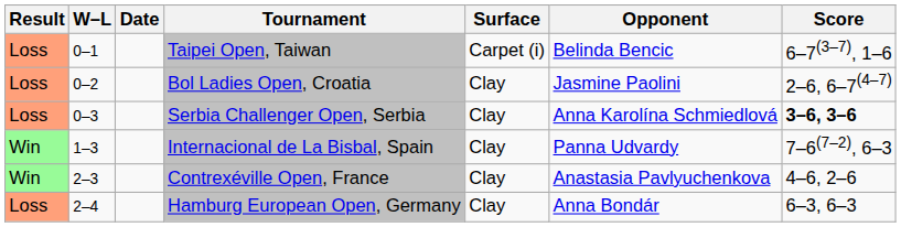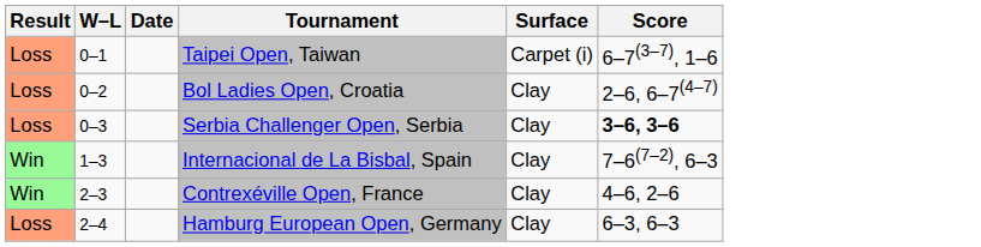- column: Opponent | Belinda Bencic | Jasmine Paolini | Anna Karolína Schmiedlová | Panna Udvardy | Anastasia Pavlyuchenkova | Anna Bondár
